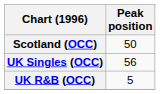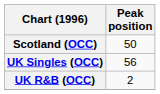UK R&B (OCC) | Peak position: 5 -> 2
